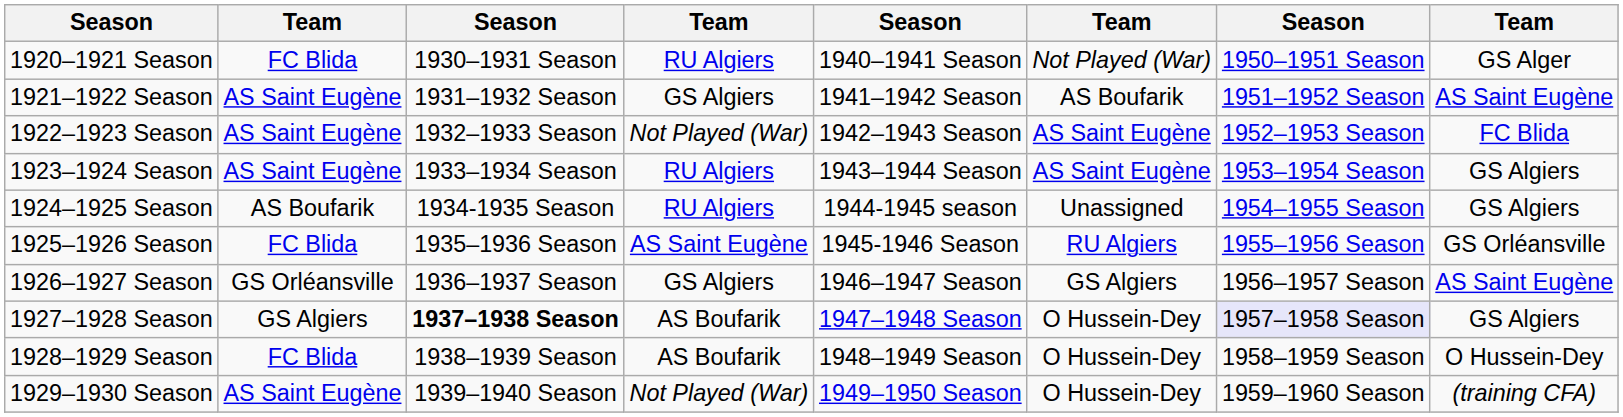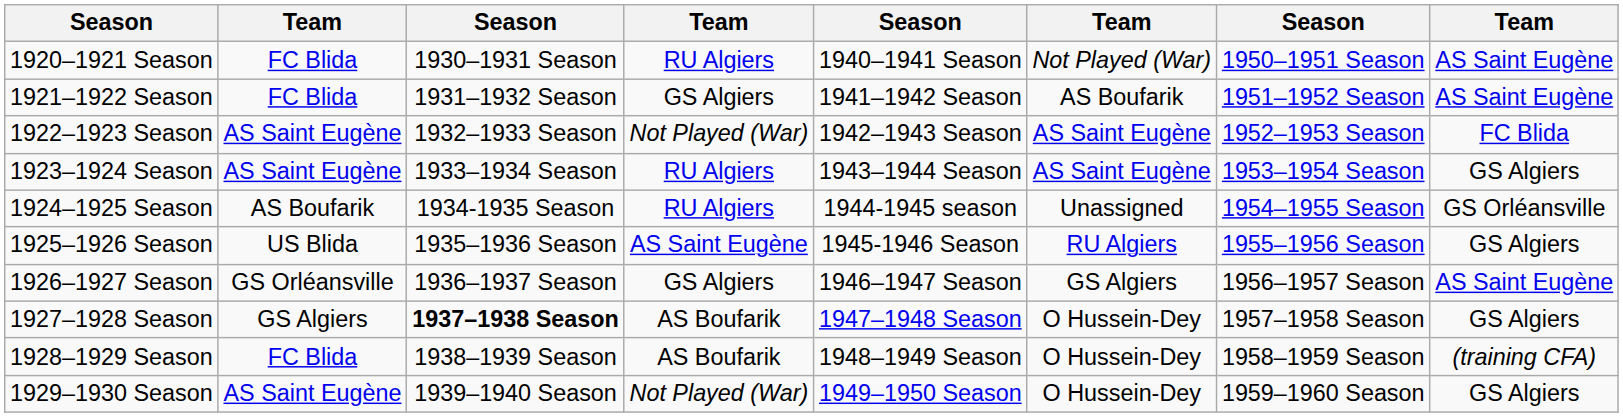1920–1921 Season | column 8: GS Alger -> AS Saint Eugène
1921–1922 Season | column 2: AS Saint Eugène -> FC Blida
1924–1925 Season | column 8: GS Algiers -> GS Orléansville
1925–1926 Season | column 2: FC Blida -> US Blida
1925–1926 Season | column 8: GS Orléansville -> GS Algiers
1927–1928 Season | column 7: lavender background -> no background
1928–1929 Season | column 8: O Hussein-Dey -> (training CFA)
1929–1930 Season | column 8: (training CFA) -> GS Algiers
